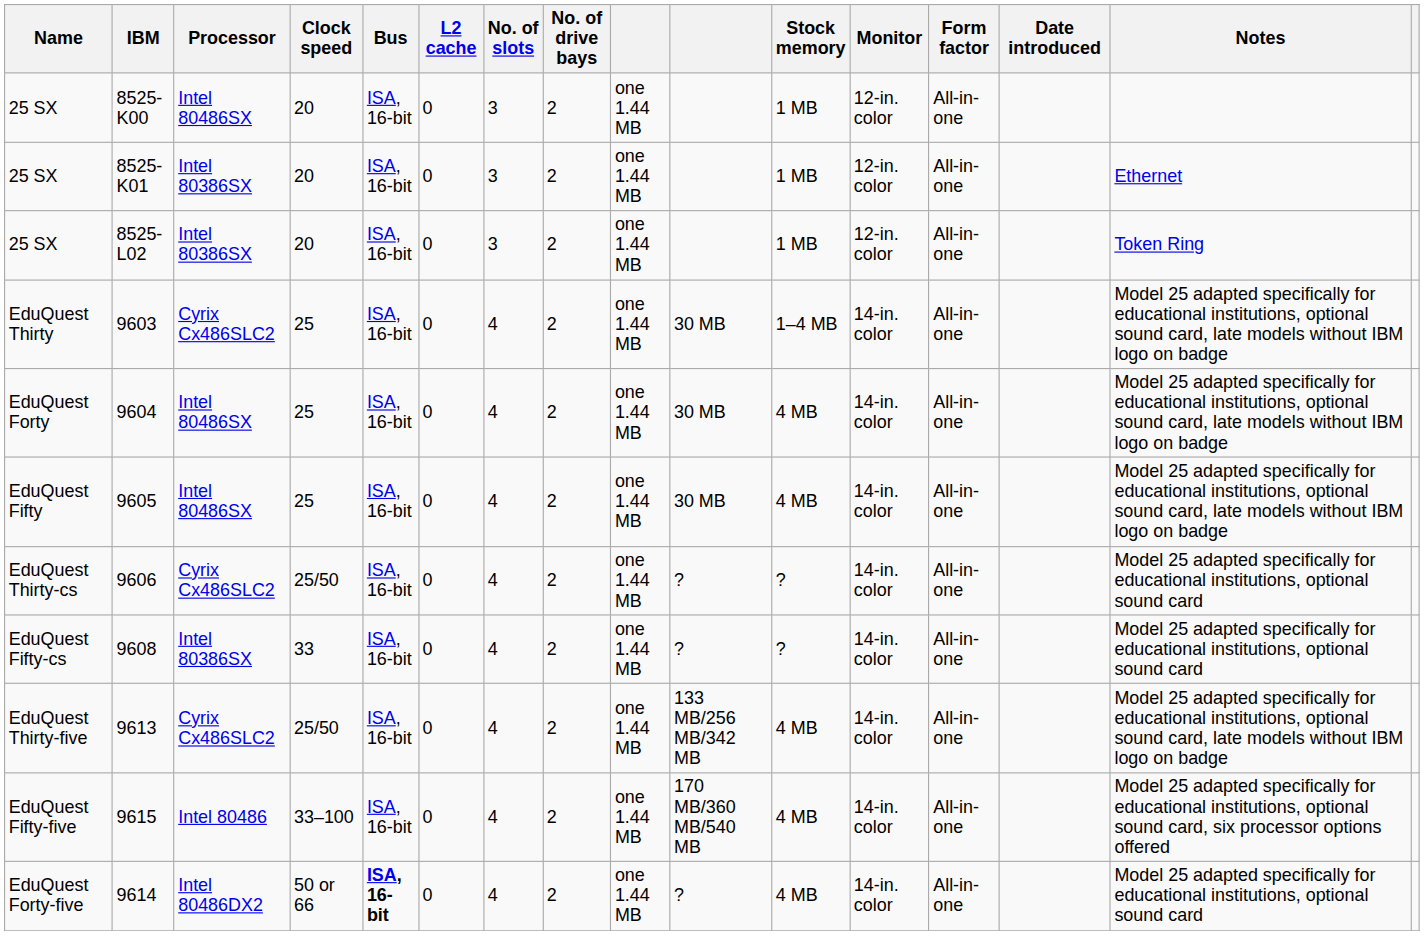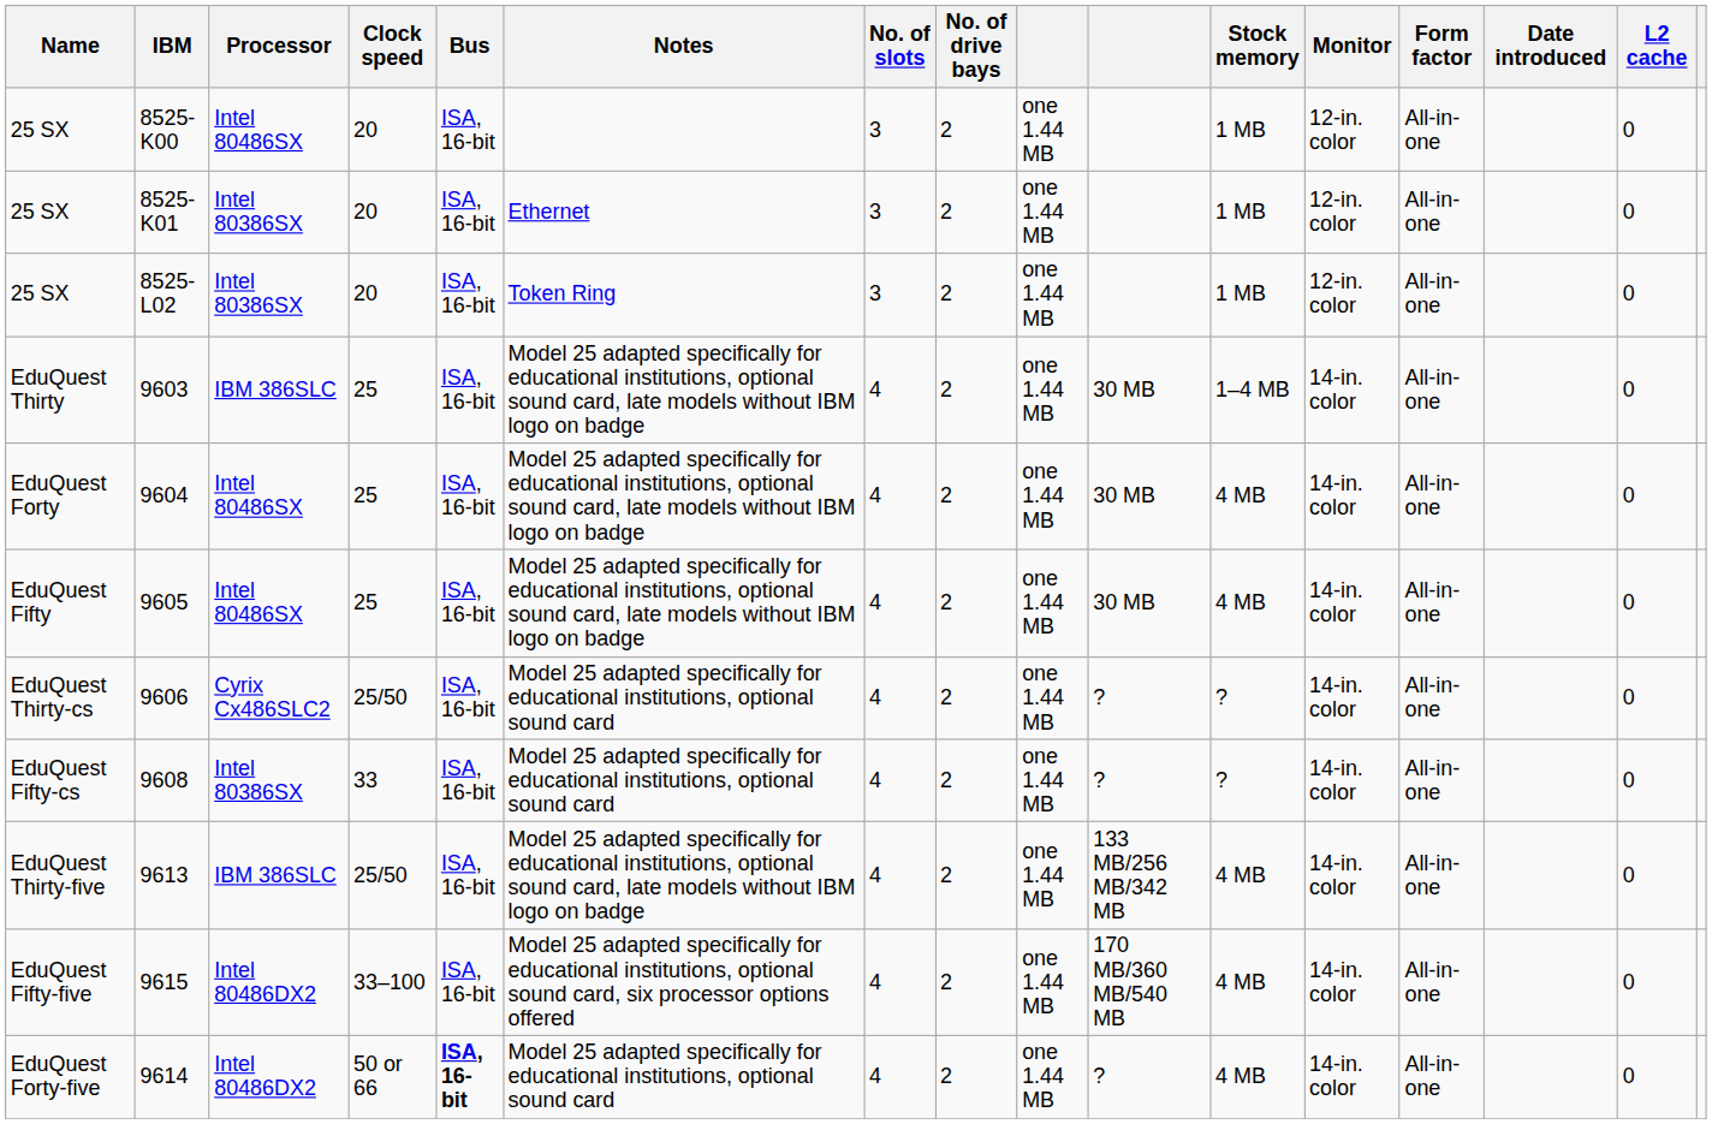columns swapped: L2 cache <-> Notes
9603 | Processor: Cyrix Cx486SLC2 -> IBM 386SLC
9613 | Processor: Cyrix Cx486SLC2 -> IBM 386SLC
9615 | Processor: Intel 80486 -> Intel 80486DX2
